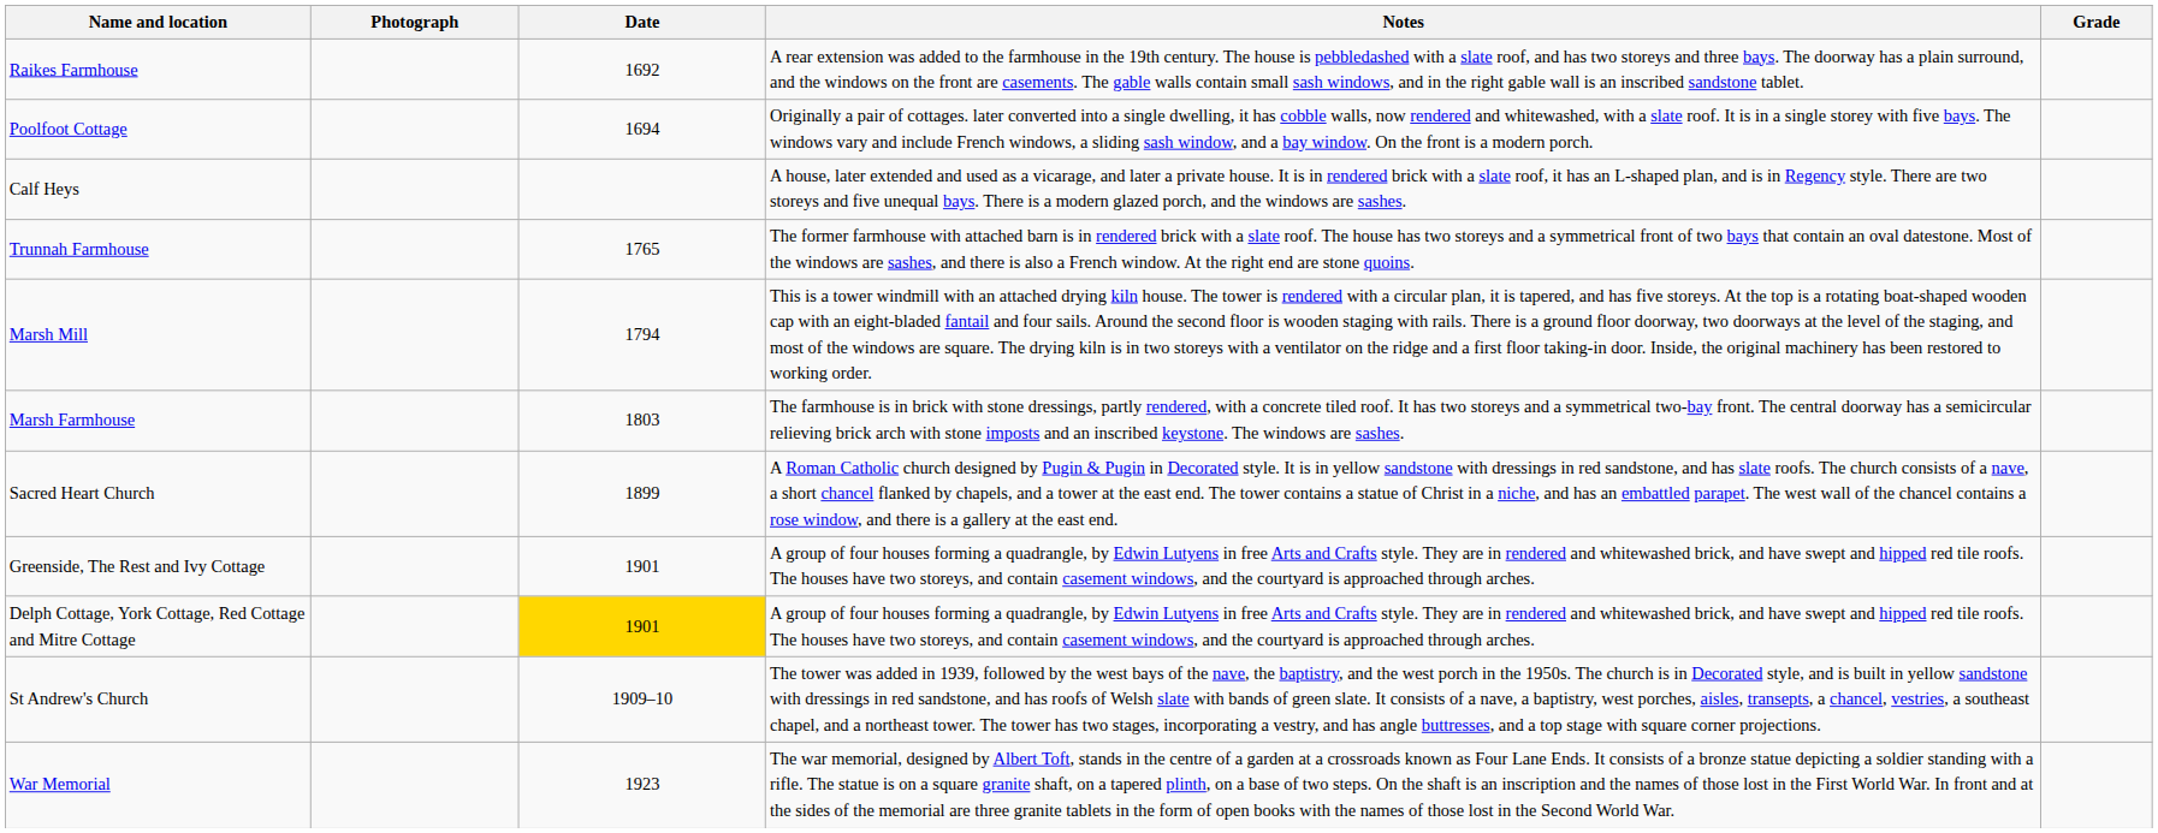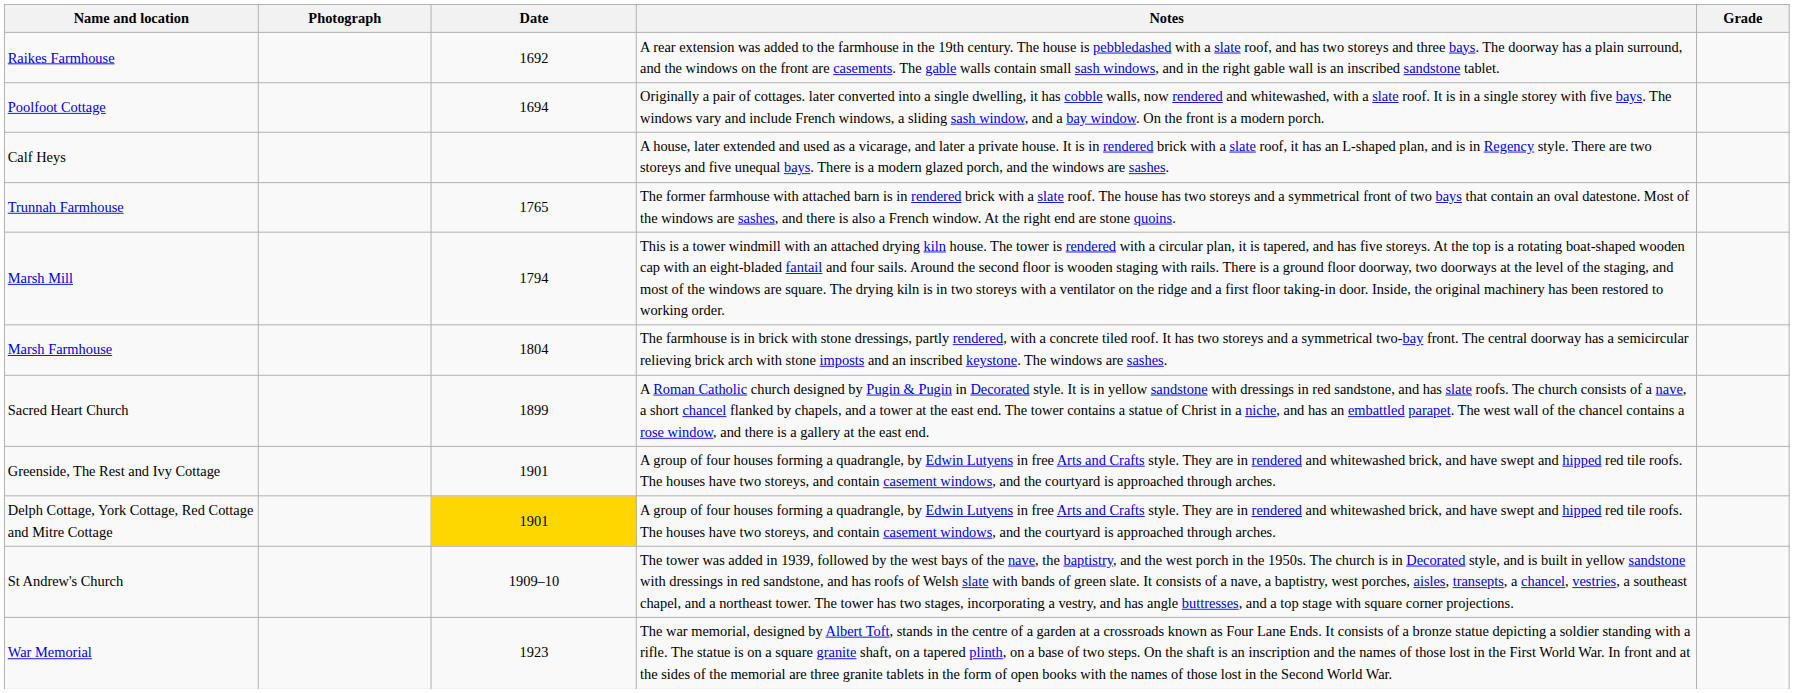Marsh Farmhouse | Date: 1803 -> 1804
